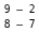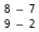rows swapped: 8 – 7 <-> 9 – 2
